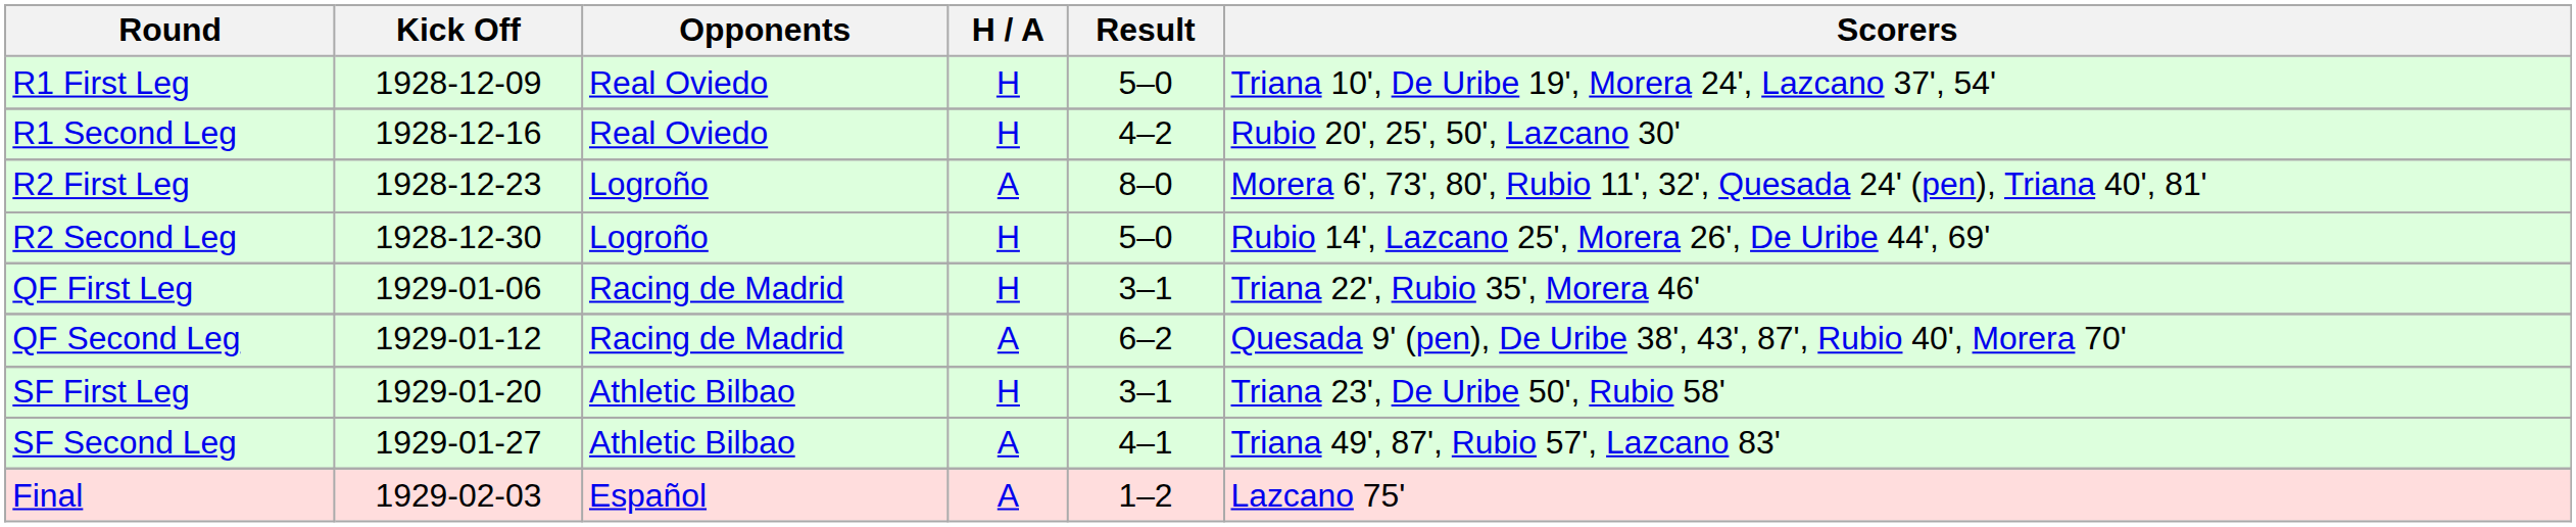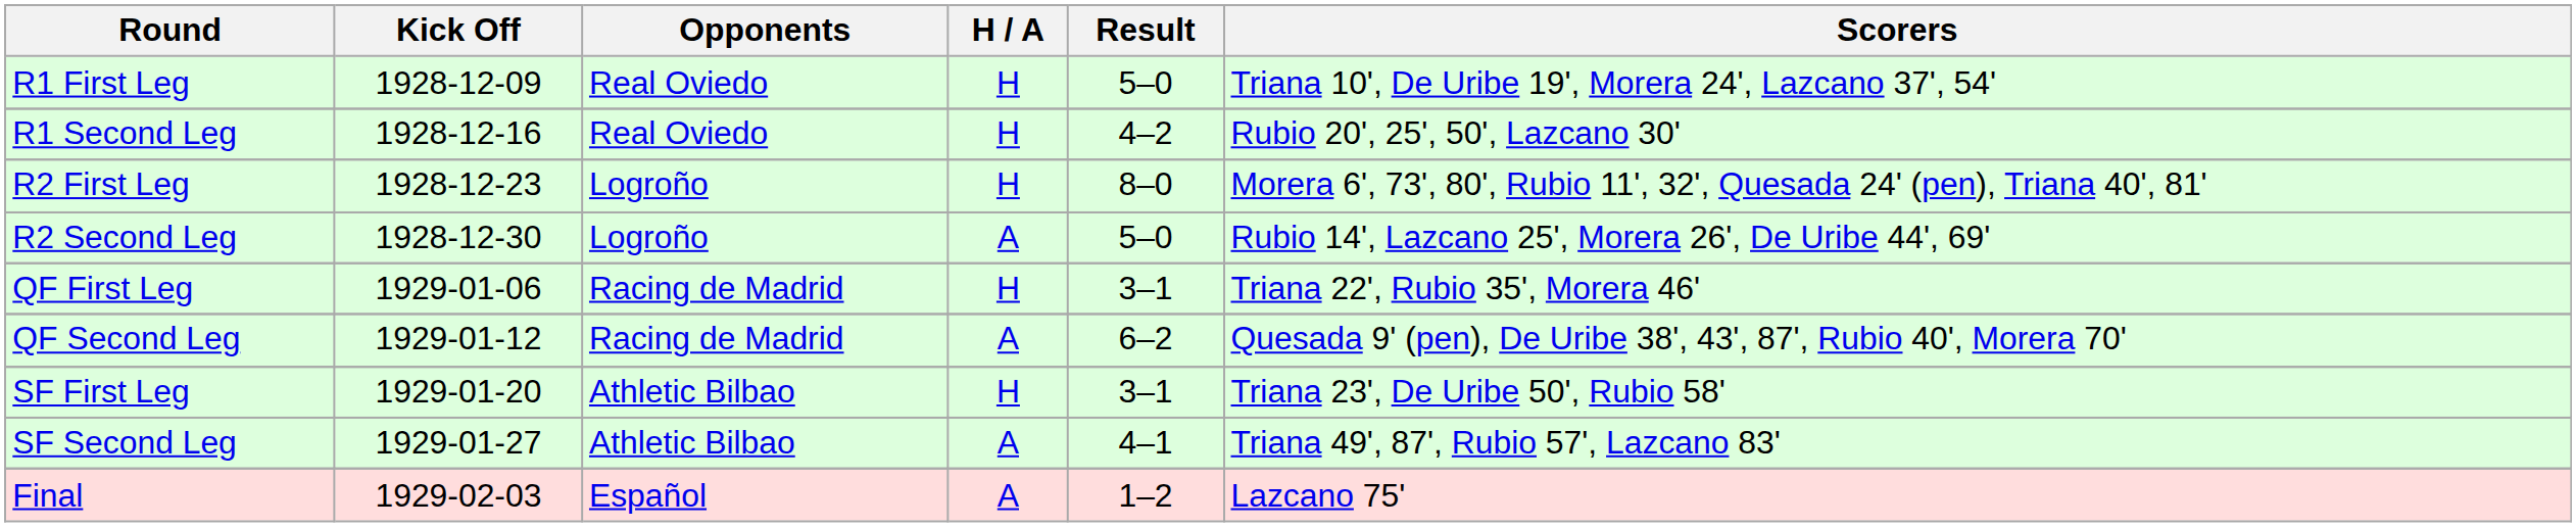R2 First Leg | H / A: A -> H
R2 Second Leg | H / A: H -> A
